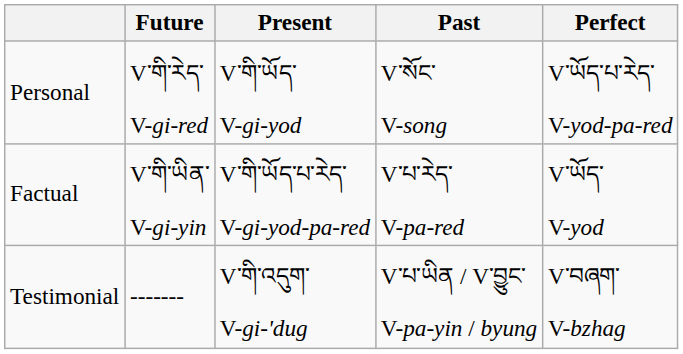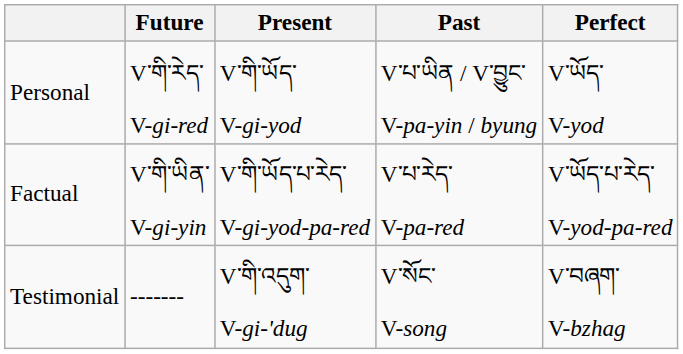Personal | Past: V་སོང་ V-song -> V་པ་ཡིན / V་བྱུང་ V-pa-yin / byung
Personal | Perfect: V་ཡོད་པ་རེད་ V-yod-pa-red -> V་ཡོད་ V-yod
Factual | Perfect: V་ཡོད་ V-yod -> V་ཡོད་པ་རེད་ V-yod-pa-red
Testimonial | Past: V་པ་ཡིན / V་བྱུང་ V-pa-yin / byung -> V་སོང་ V-song
